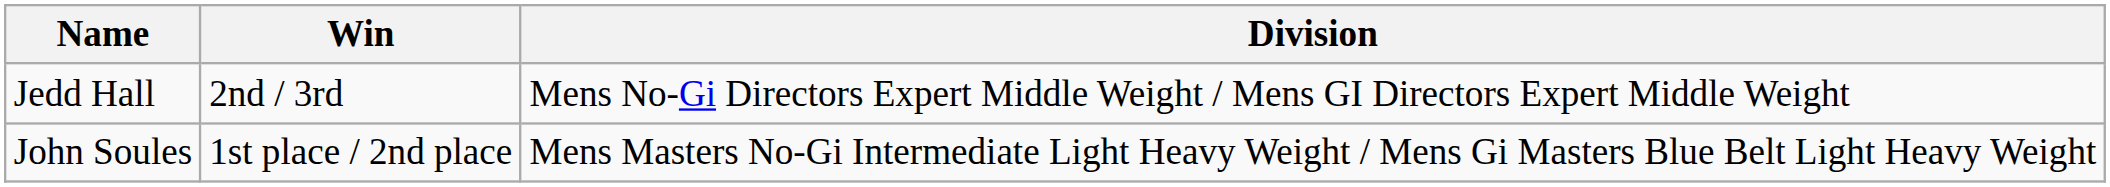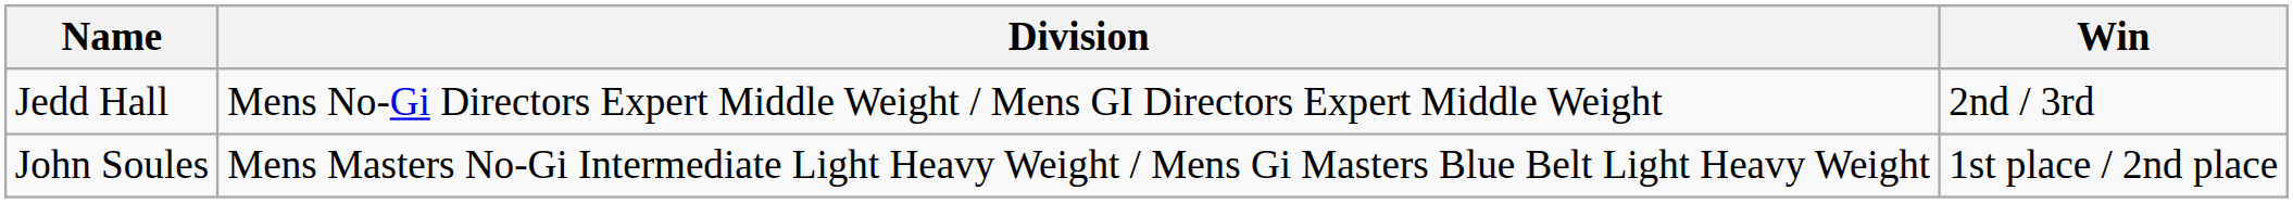columns swapped: Win <-> Division
